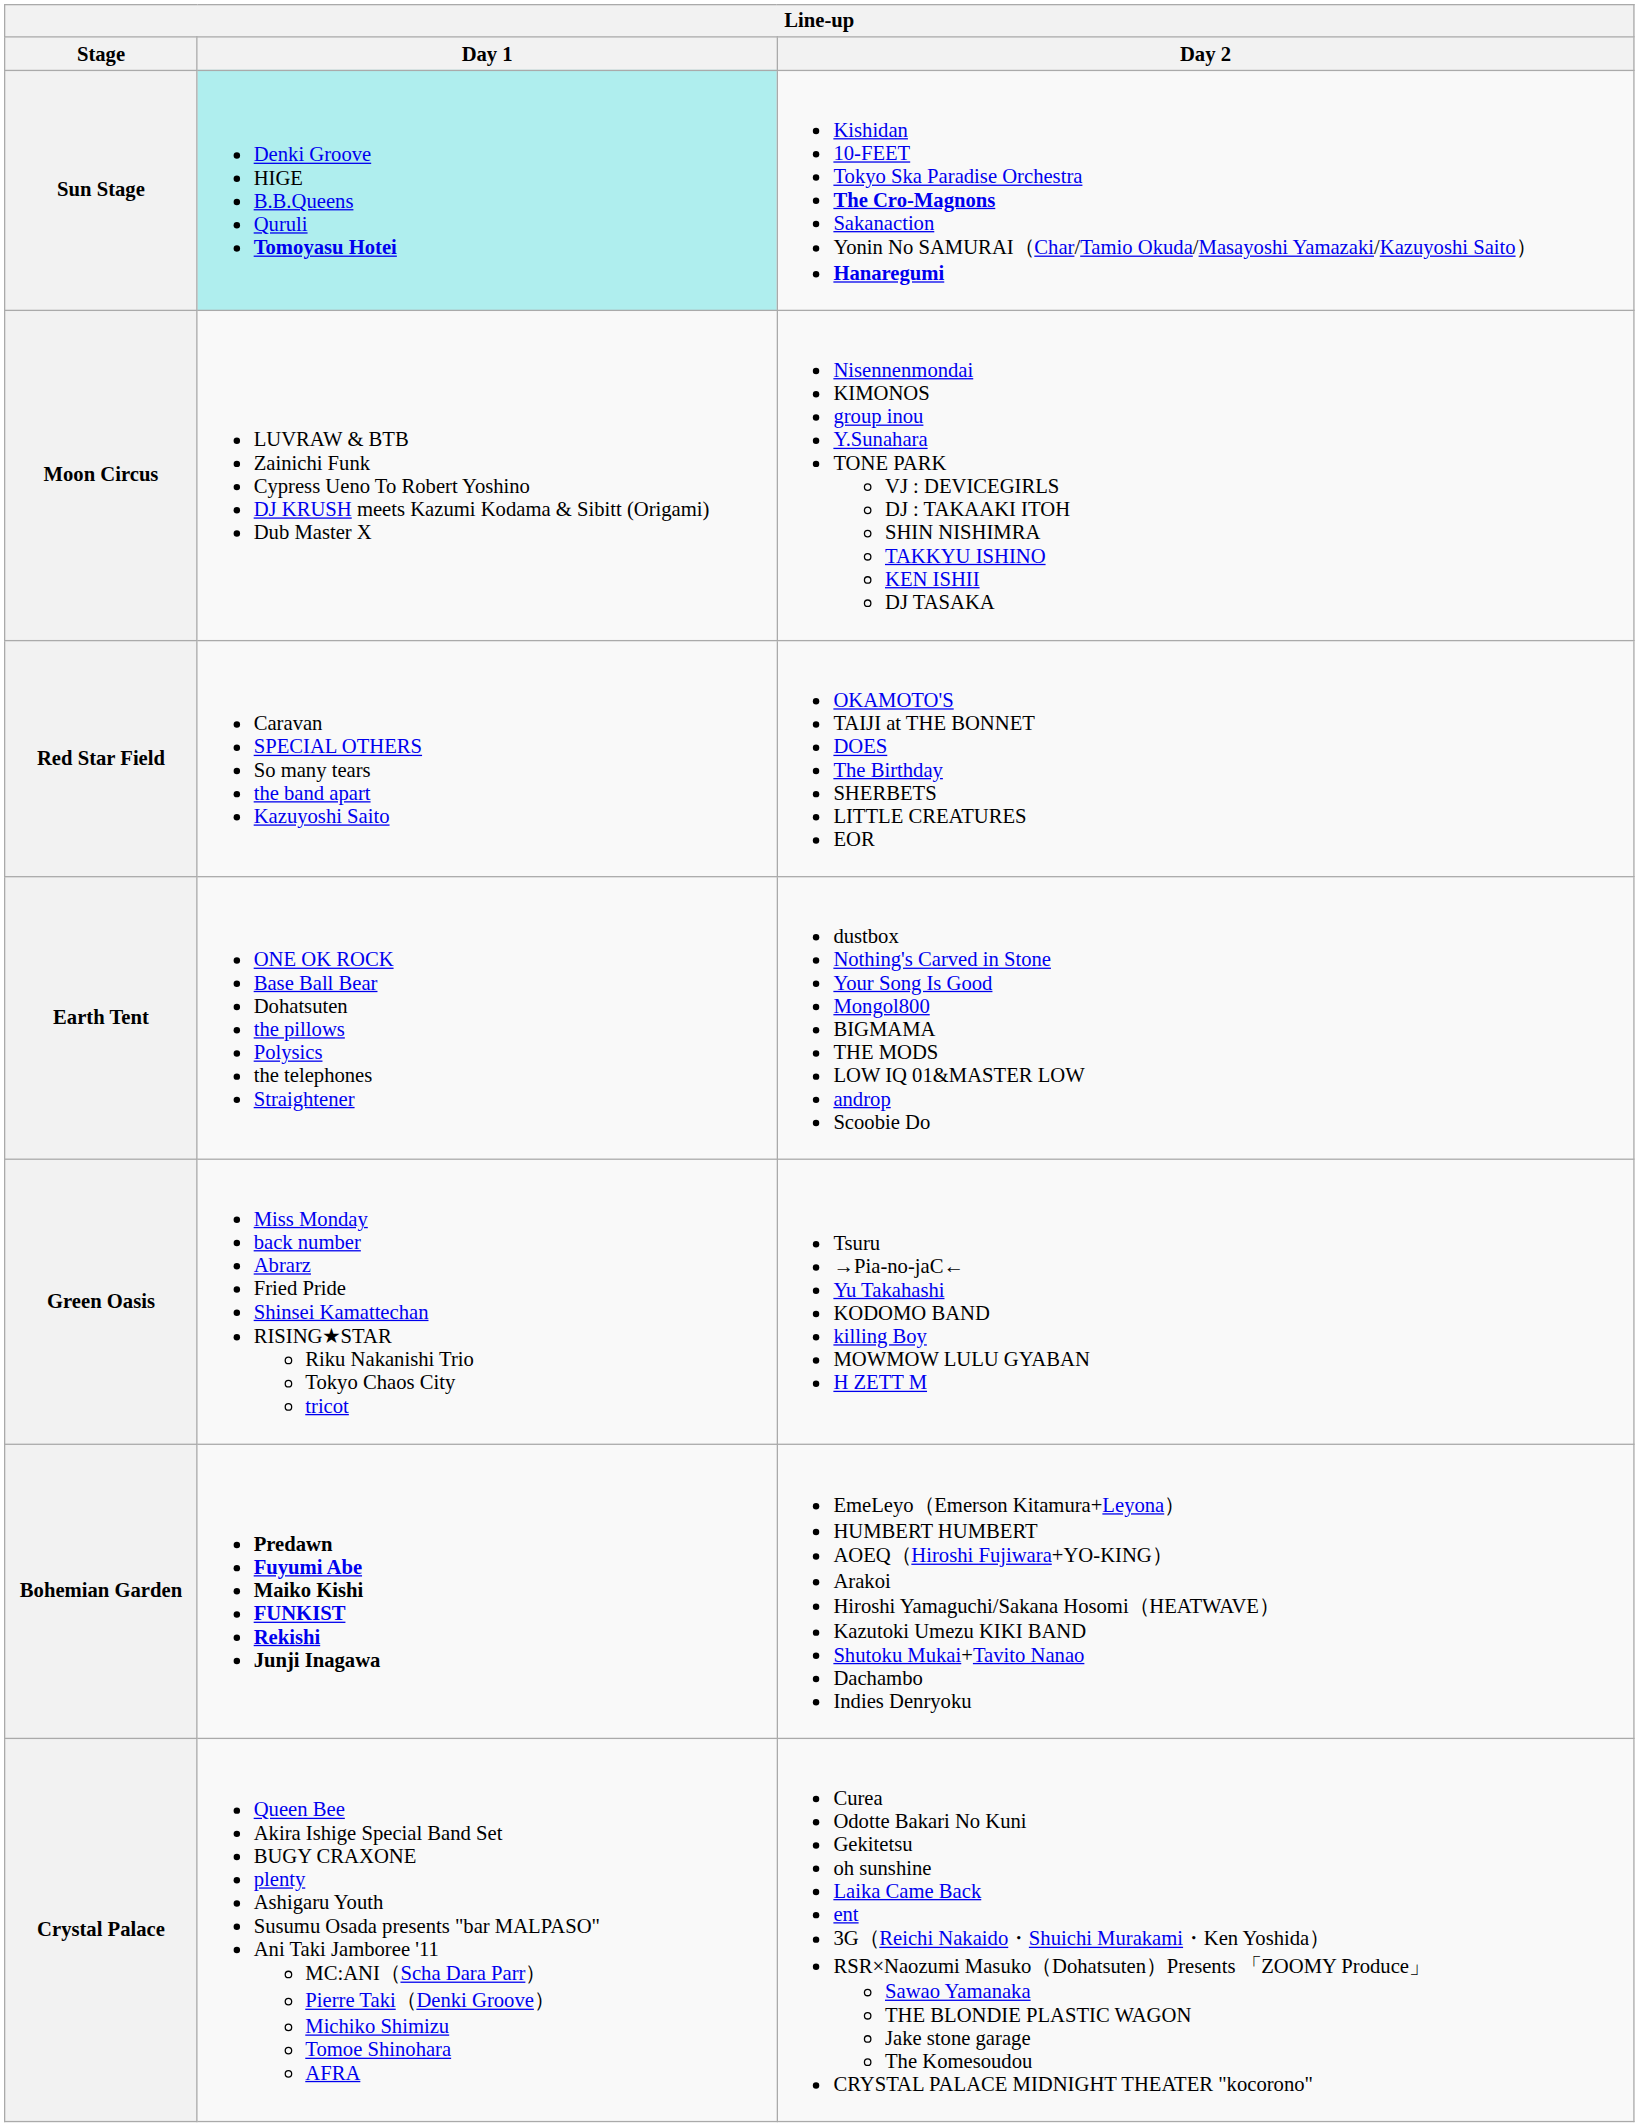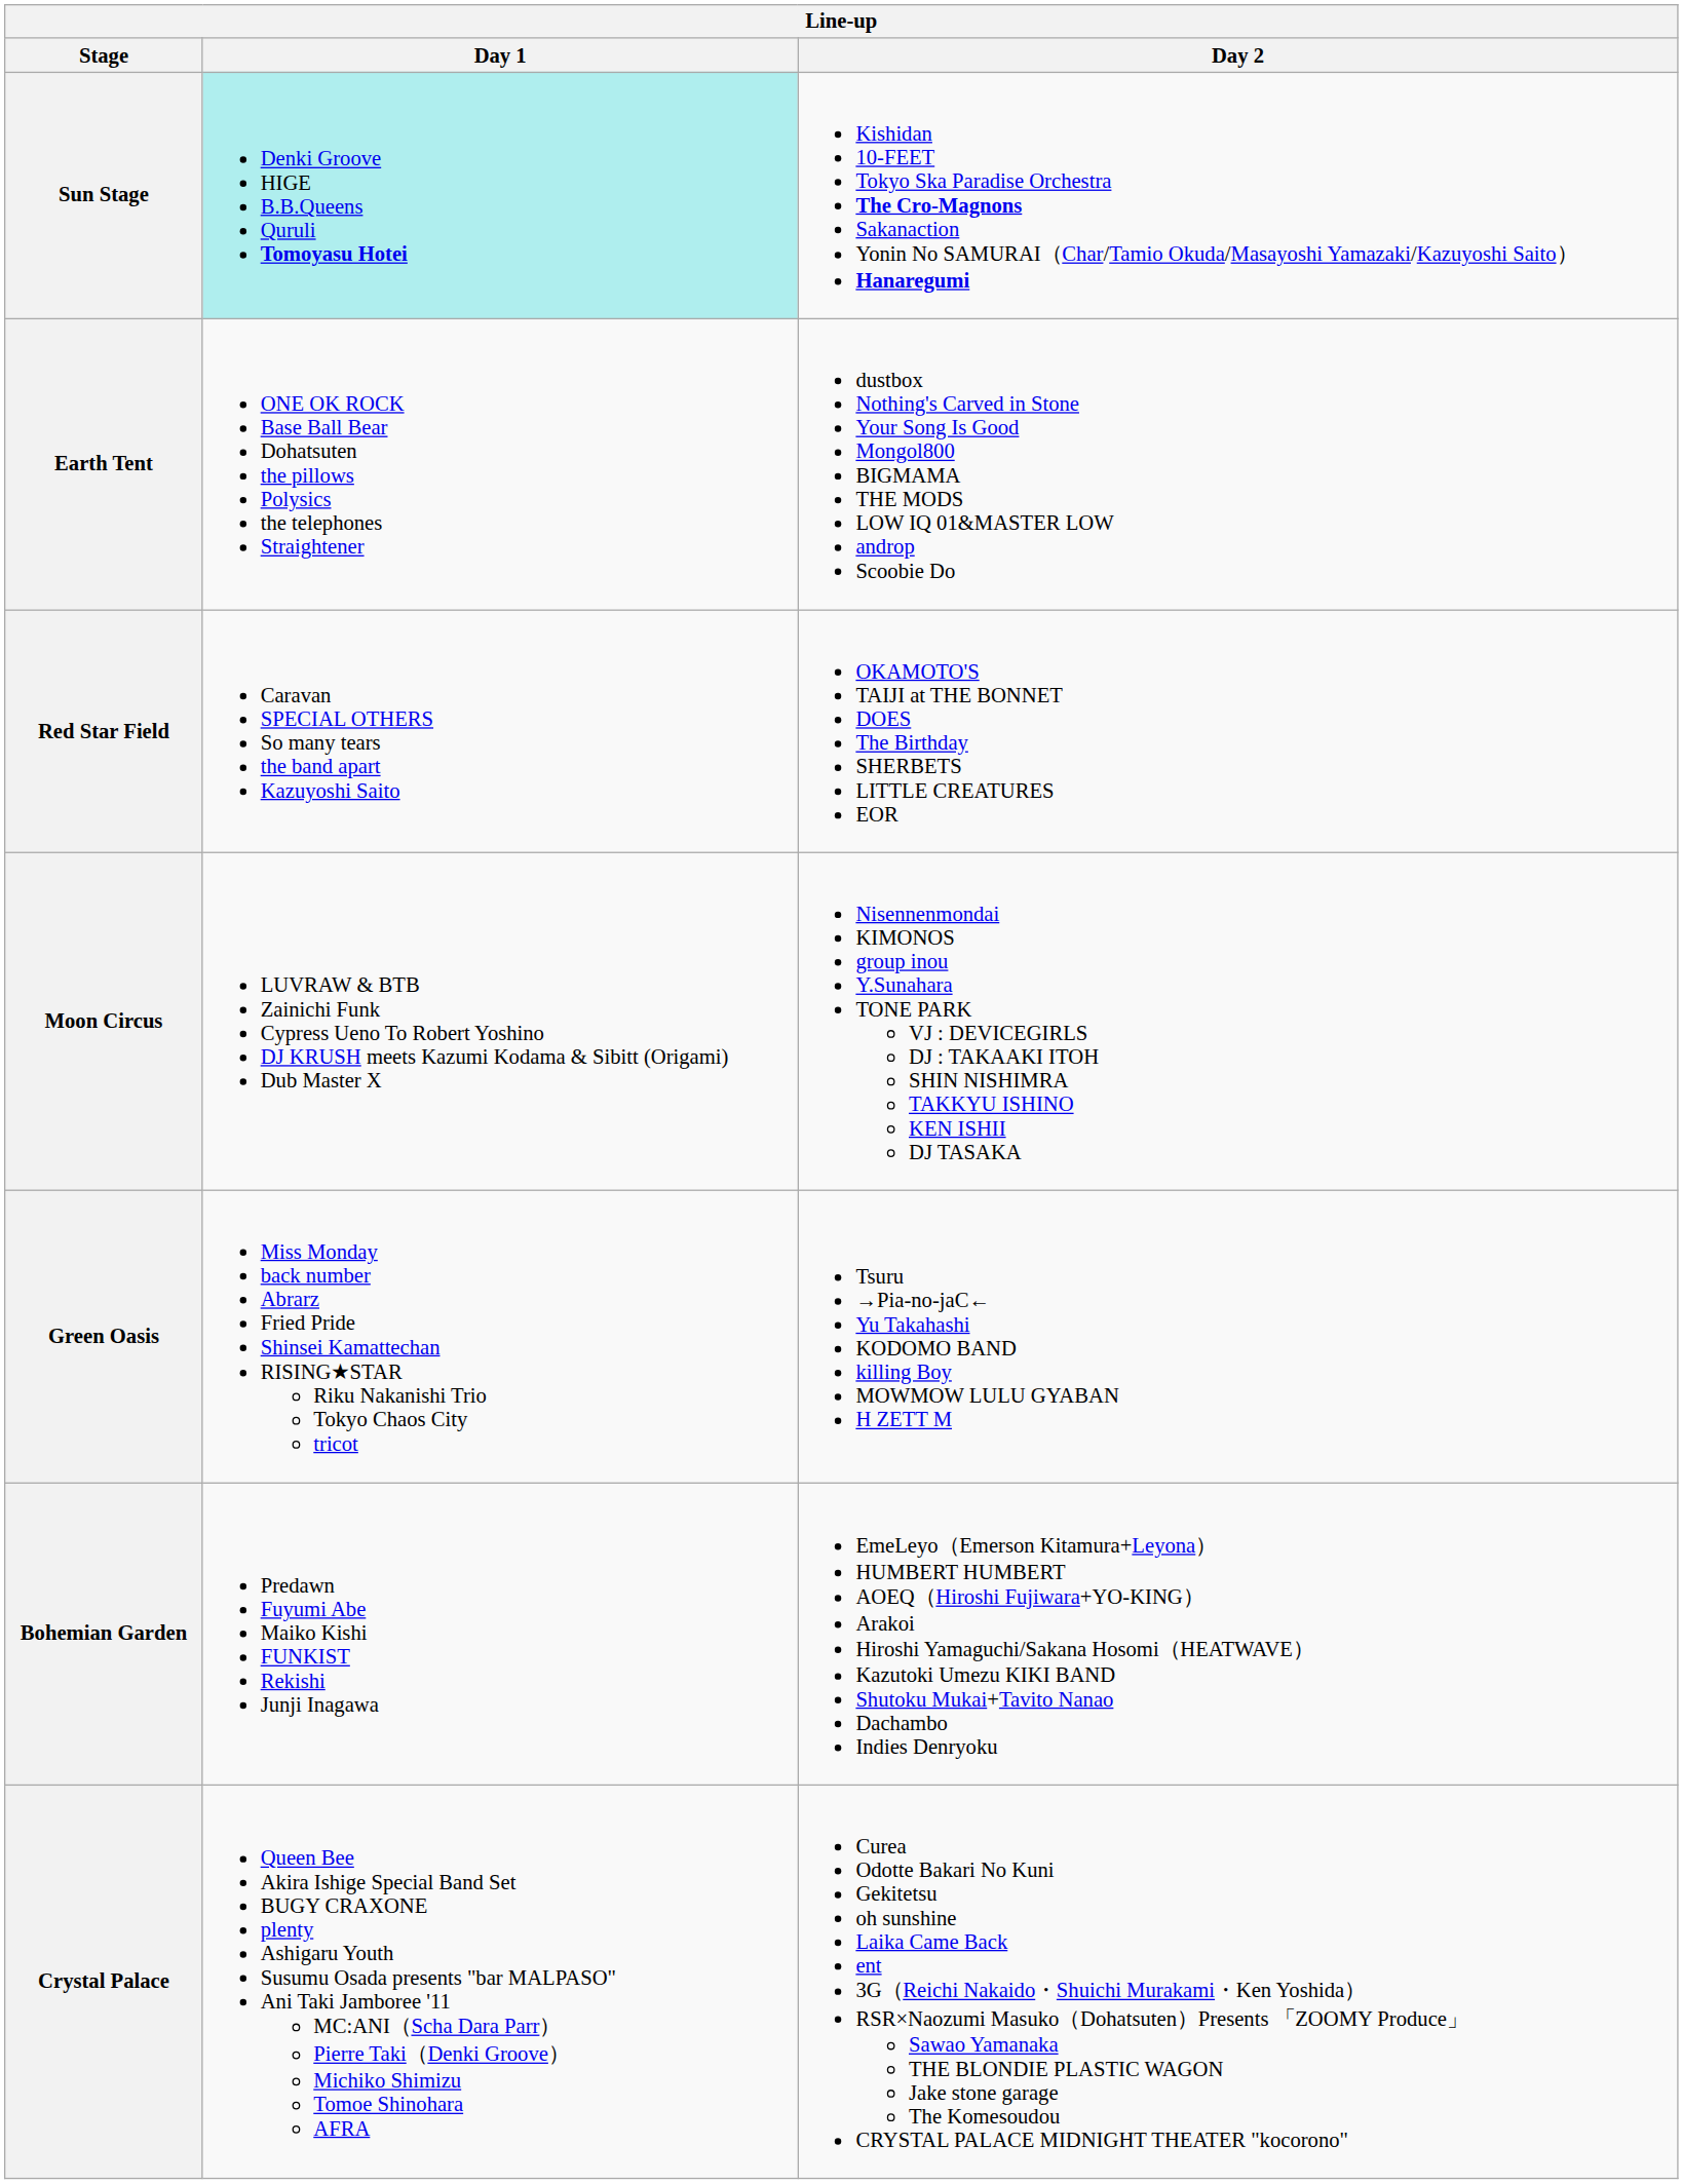rows swapped: Earth Tent <-> Moon Circus
Bohemian Garden | Day 1: bold -> normal
